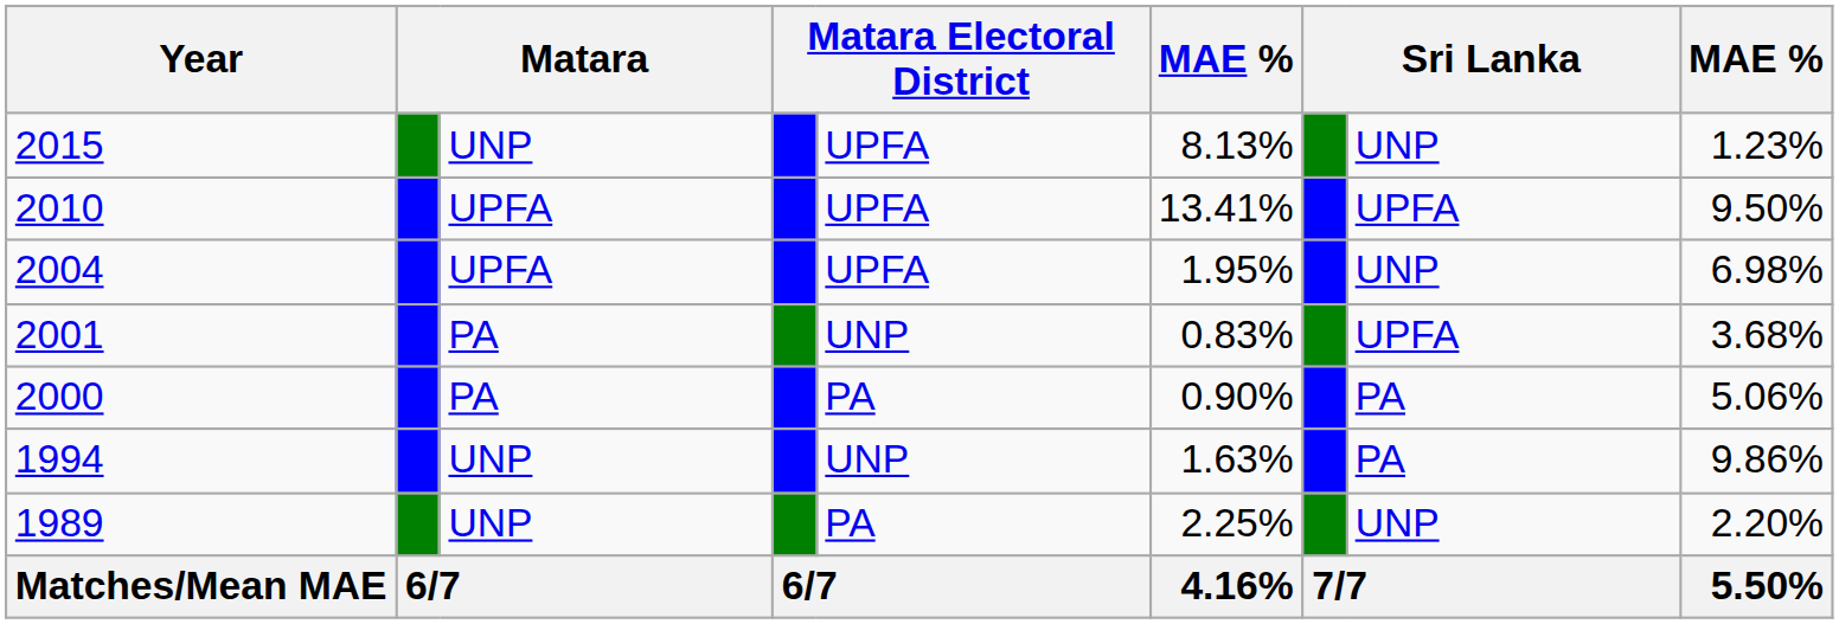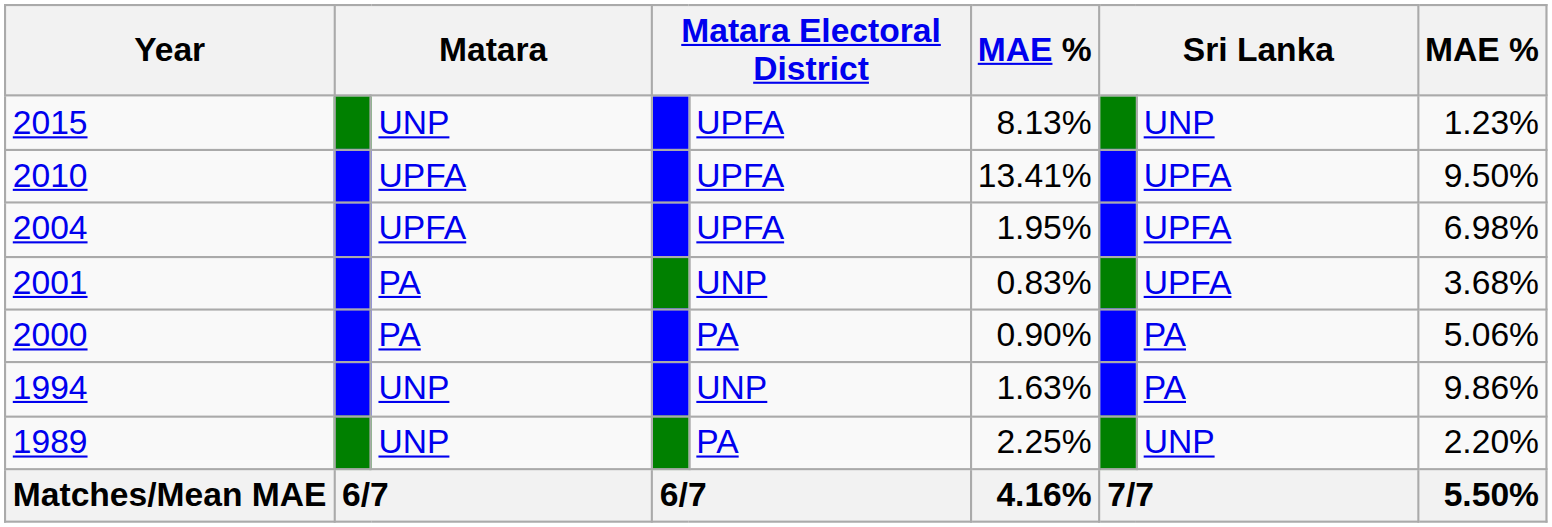2004 | column 8: UNP -> UPFA
